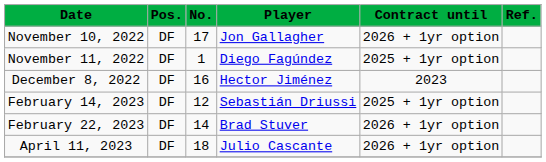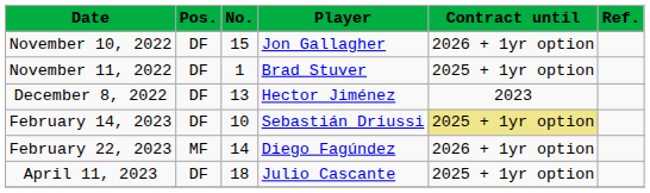November 10, 2022 | No.: 17 -> 15
November 11, 2022 | Player: Diego Fagúndez -> Brad Stuver
December 8, 2022 | No.: 16 -> 13
February 14, 2023 | No.: 12 -> 10
February 14, 2023 | Contract until: no background -> khaki background
February 22, 2023 | Pos.: DF -> MF
February 22, 2023 | Player: Brad Stuver -> Diego Fagúndez
April 11, 2023 | Contract until: 2026 + 1yr option -> 2025 + 1yr option
